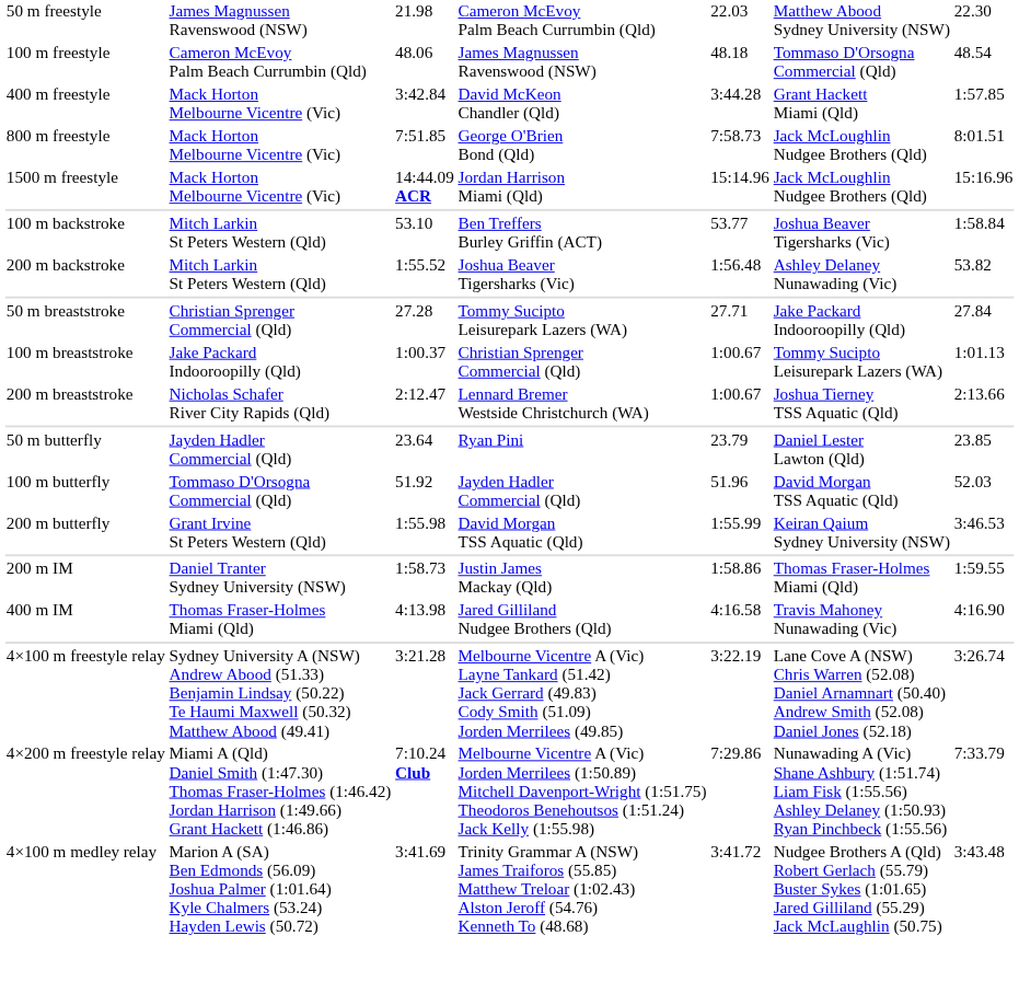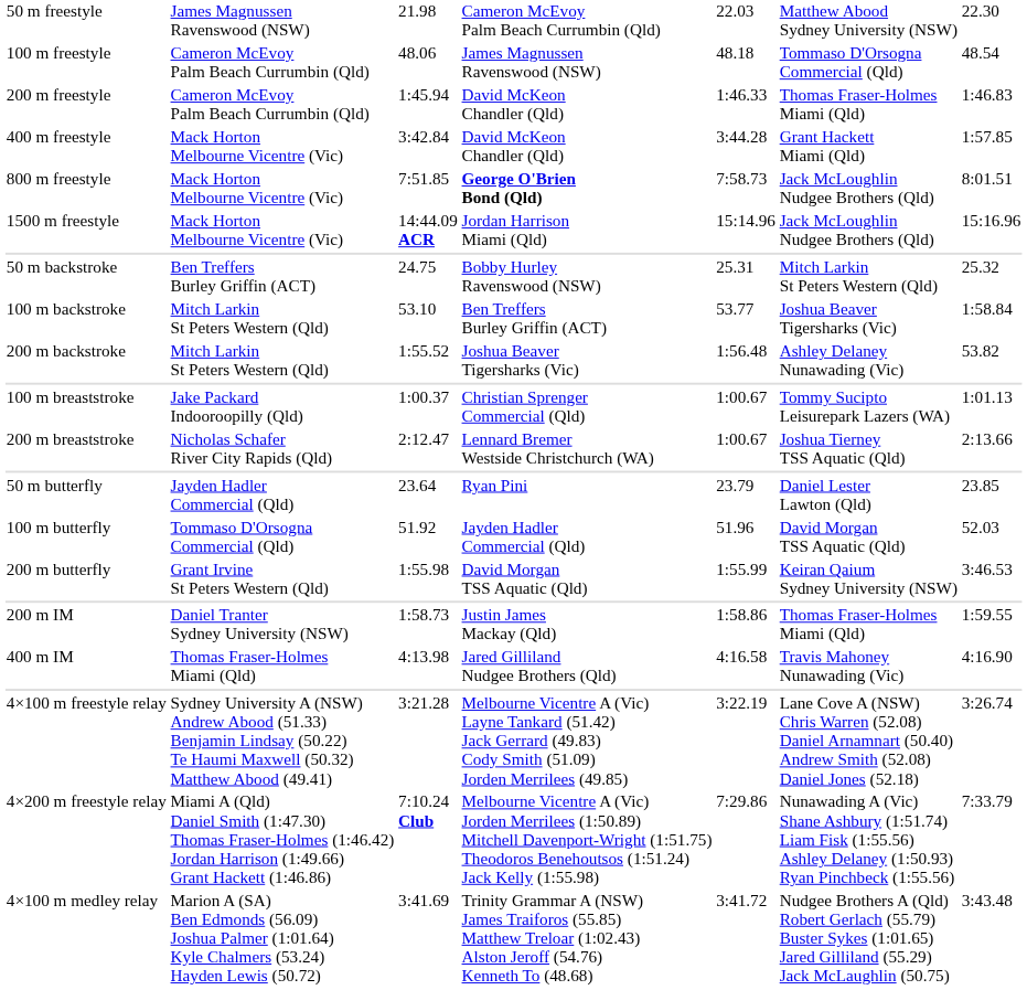+ row: 200 m freestyle | Cameron McEvoy Palm Beach Currumbin (Qld) | 1:45.94 | David McKeon Chandler (Qld) | 1:46.33 | Thomas Fraser-Holmes Miami (Qld) | 1:46.83
800 m freestyle | column 4: normal -> bold
+ row: 50 m backstroke | Ben Treffers Burley Griffin (ACT) | 24.75 | Bobby Hurley Ravenswood (NSW) | 25.31 | Mitch Larkin St Peters Western (Qld) | 25.32
- row: 50 m breaststroke | Christian Sprenger Commercial (Qld) | 27.28 | Tommy Sucipto Leisurepark Lazers (WA) | 27.71 | Jake Packard Indooroopilly (Qld) | 27.84
